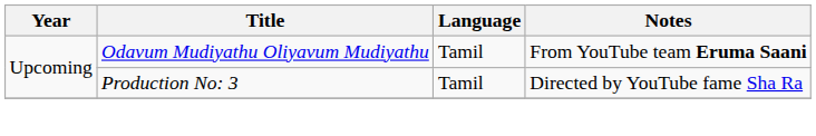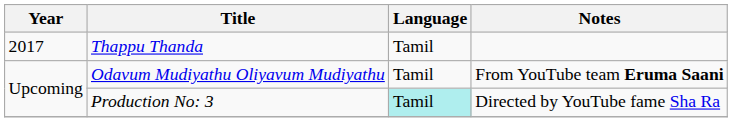+ row: 2017 | Thappu Thanda | Tamil
Production No: 3 | Language: no background -> paleturquoise background
